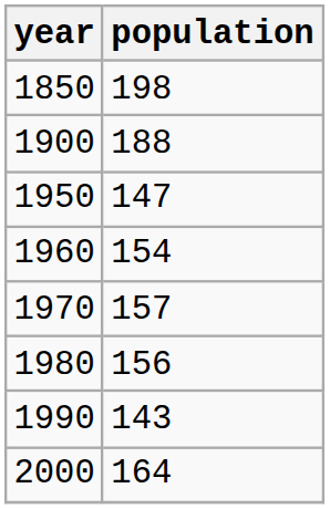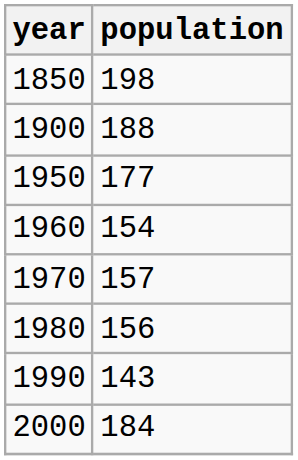1950 | population: 147 -> 177
2000 | population: 164 -> 184
